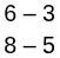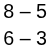rows swapped: 6 – 3 <-> 8 – 5
